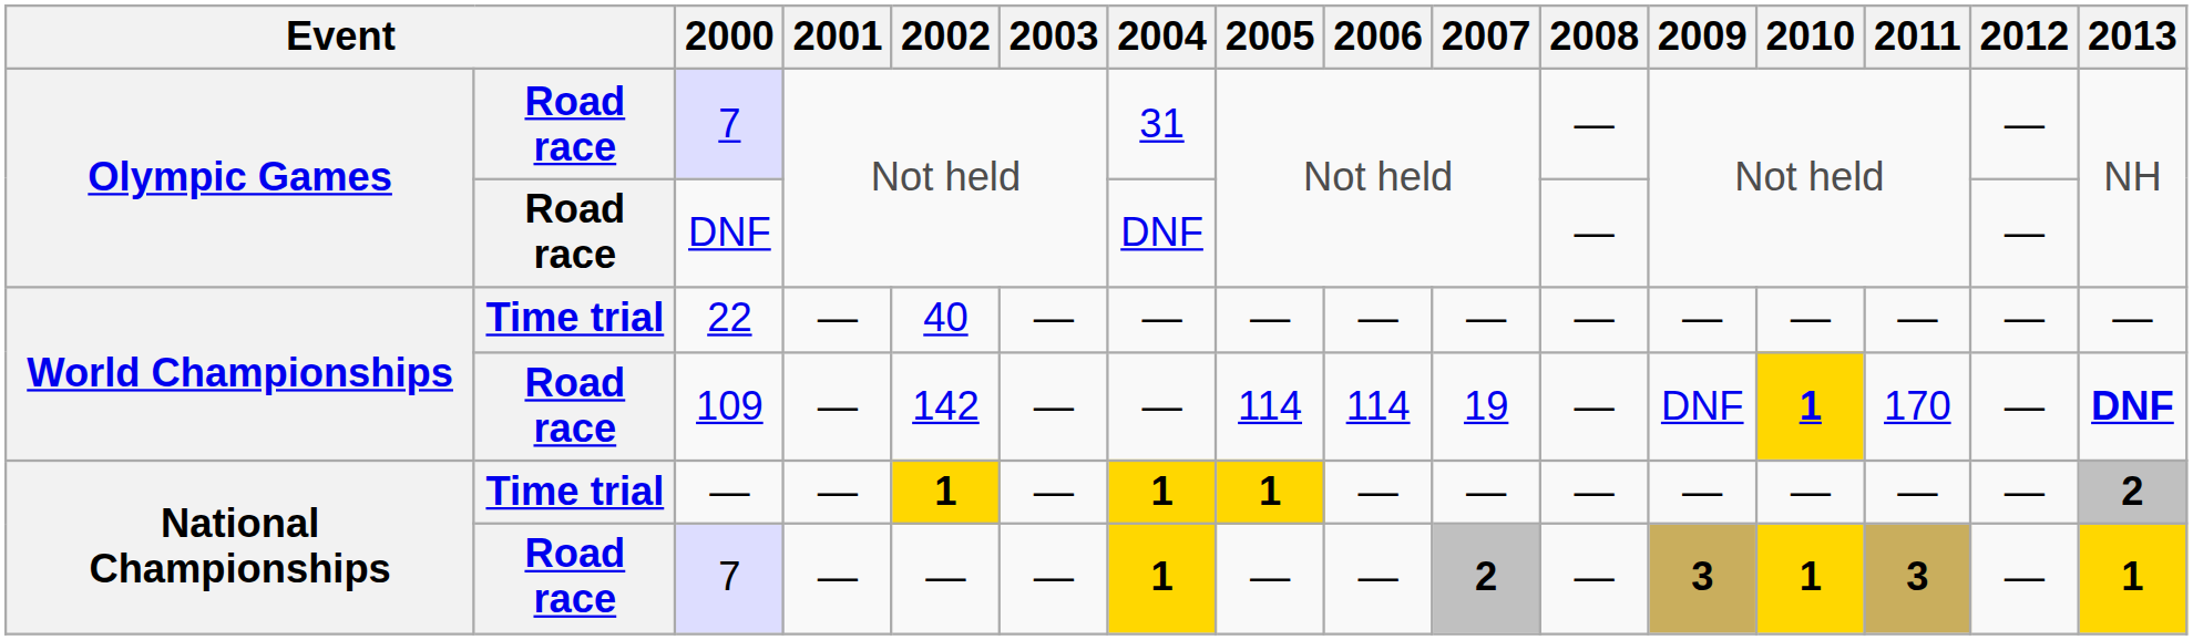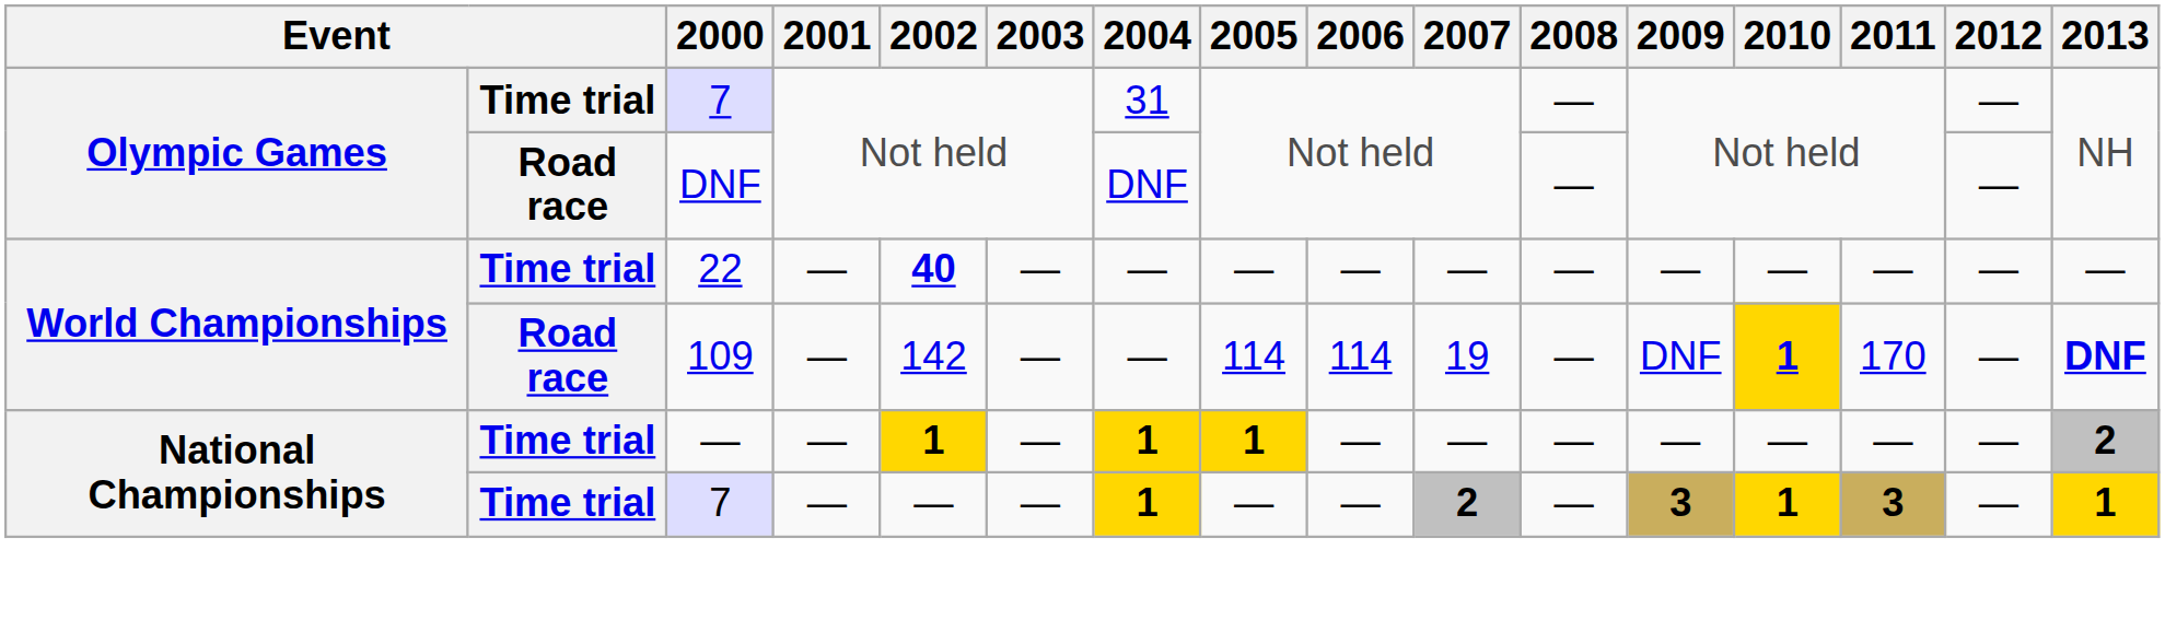Olympic Games / 7 | column 2: Road race -> Time trial
22 | 2002: normal -> bold
National Championships / 7 | column 2: Road race -> Time trial
